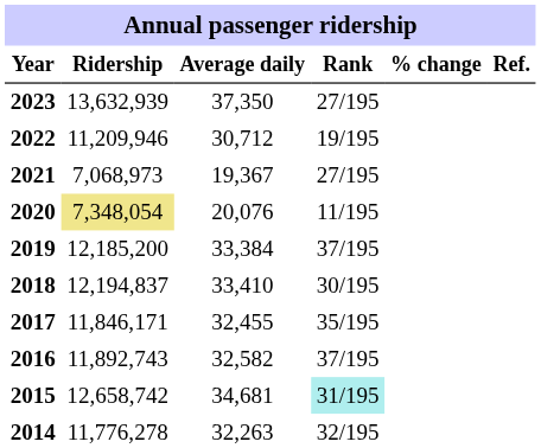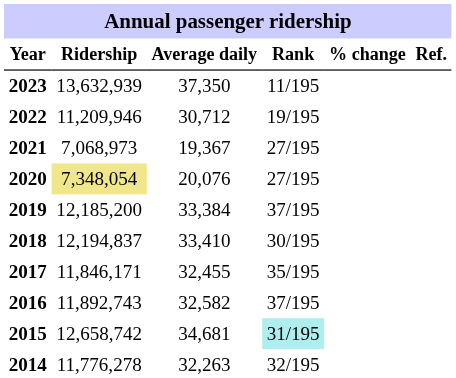2023 | Rank: 27/195 -> 11/195
2020 | Rank: 11/195 -> 27/195
